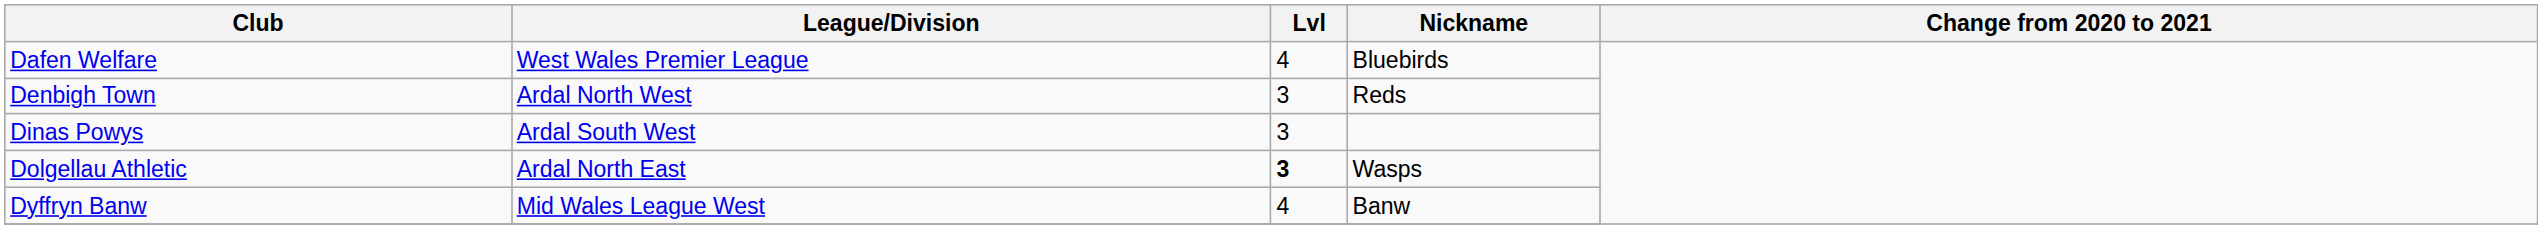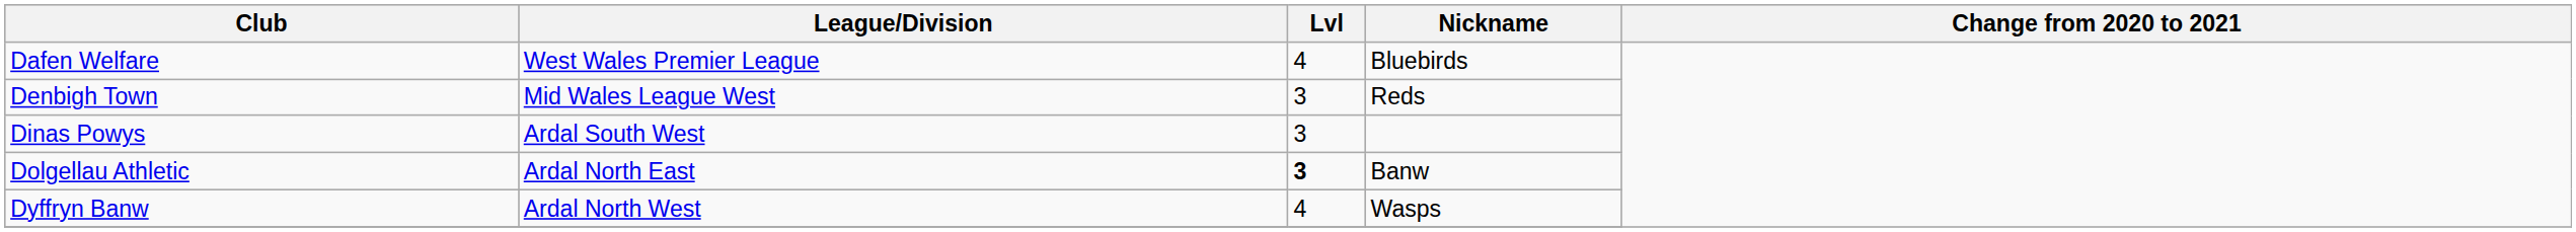Denbigh Town | League/Division: Ardal North West -> Mid Wales League West
Dolgellau Athletic | Nickname: Wasps -> Banw
Dyffryn Banw | League/Division: Mid Wales League West -> Ardal North West
Dyffryn Banw | Nickname: Banw -> Wasps
